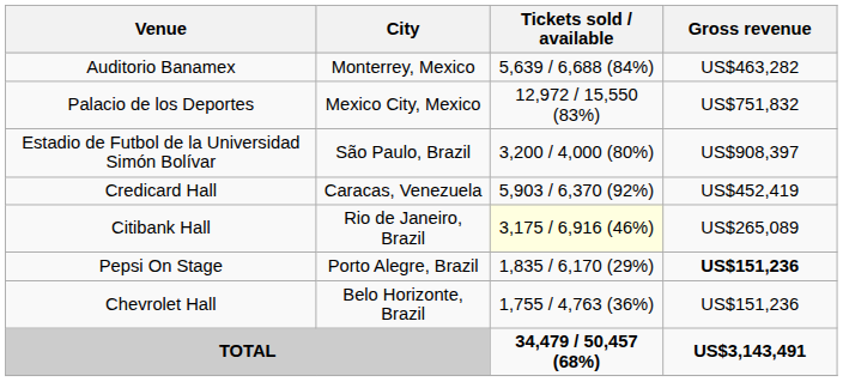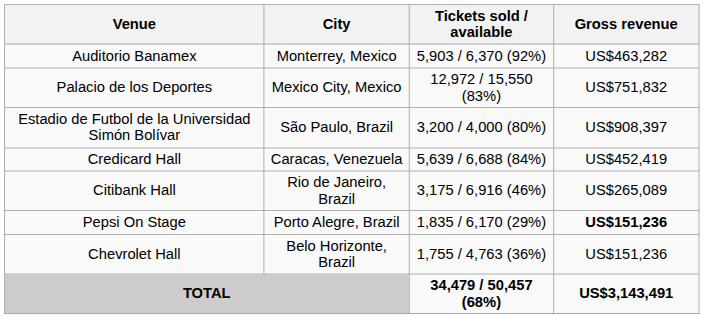Auditorio Banamex | Tickets sold / available: 5,639 / 6,688 (84%) -> 5,903 / 6,370 (92%)
Credicard Hall | Tickets sold / available: 5,903 / 6,370 (92%) -> 5,639 / 6,688 (84%)
Citibank Hall | Tickets sold / available: lightyellow background -> no background
